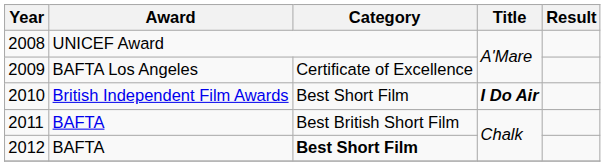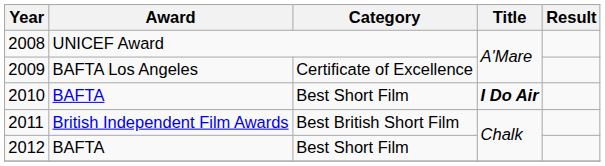2010 | Award: British Independent Film Awards -> BAFTA
2011 | Award: BAFTA -> British Independent Film Awards
2012 | Category: bold -> normal
